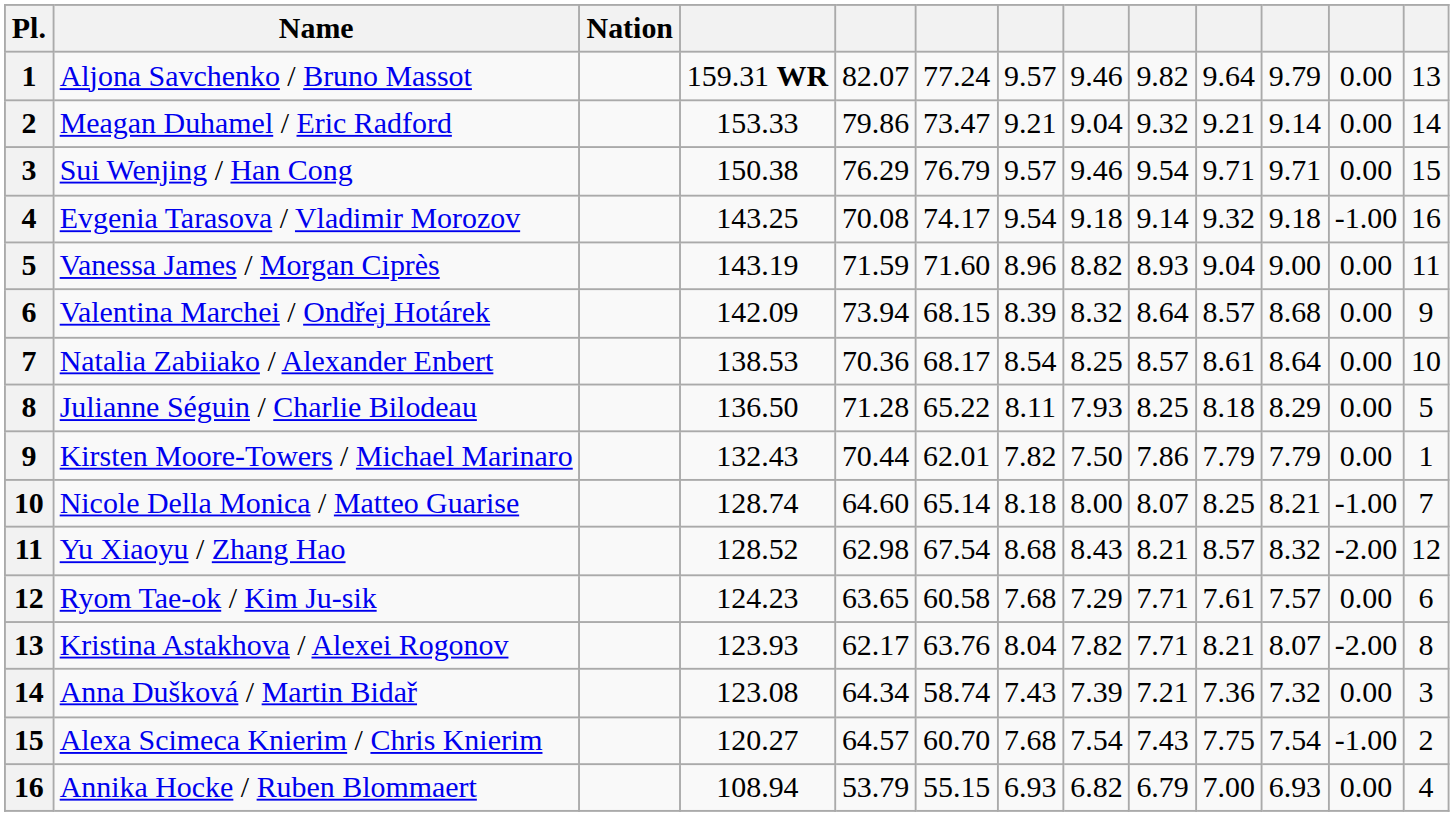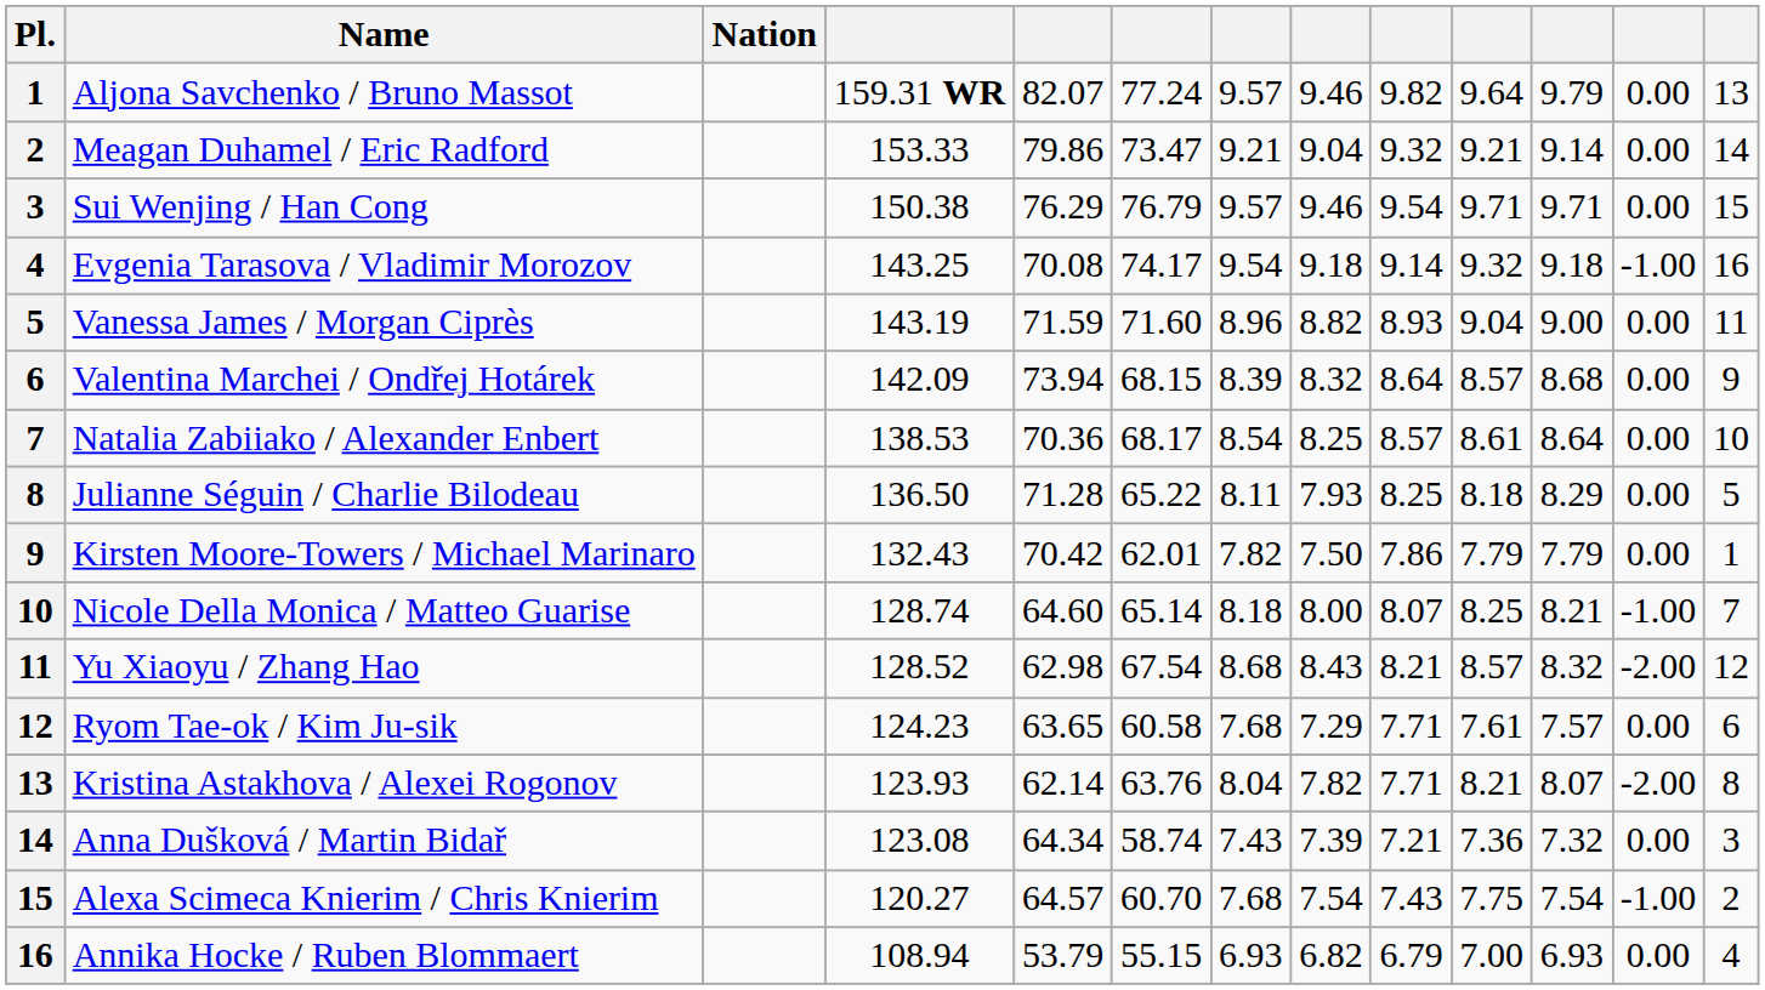Kirsten Moore-Towers / Michael Marinaro | column 5: 70.44 -> 70.42
Kristina Astakhova / Alexei Rogonov | column 5: 62.17 -> 62.14
